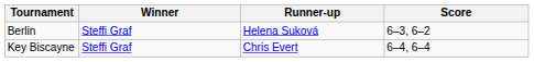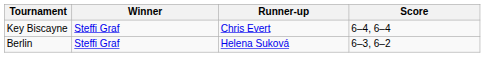rows swapped: Key Biscayne <-> Berlin
